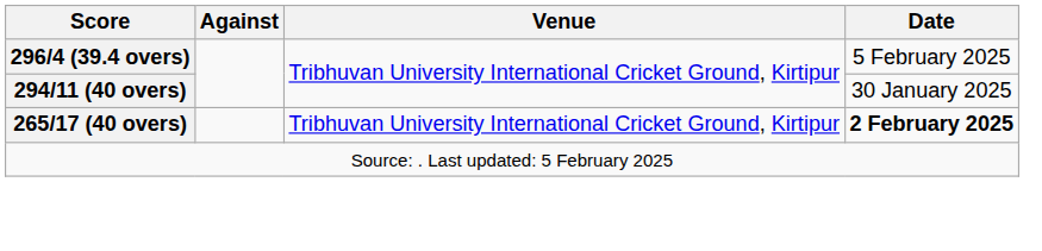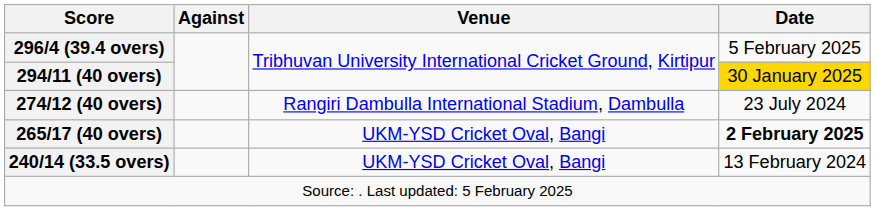294/11 (40 overs) | Date: no background -> gold background
+ row: 274/12 (40 overs) | Rangiri Dambulla International Stadium, Dambulla | 23 July 2024
265/17 (40 overs) | Venue: Tribhuvan University International Cricket Ground, Kirtipur -> UKM-YSD Cricket Oval, Bangi
+ row: 240/14 (33.5 overs) | UKM-YSD Cricket Oval, Bangi | 13 February 2024
